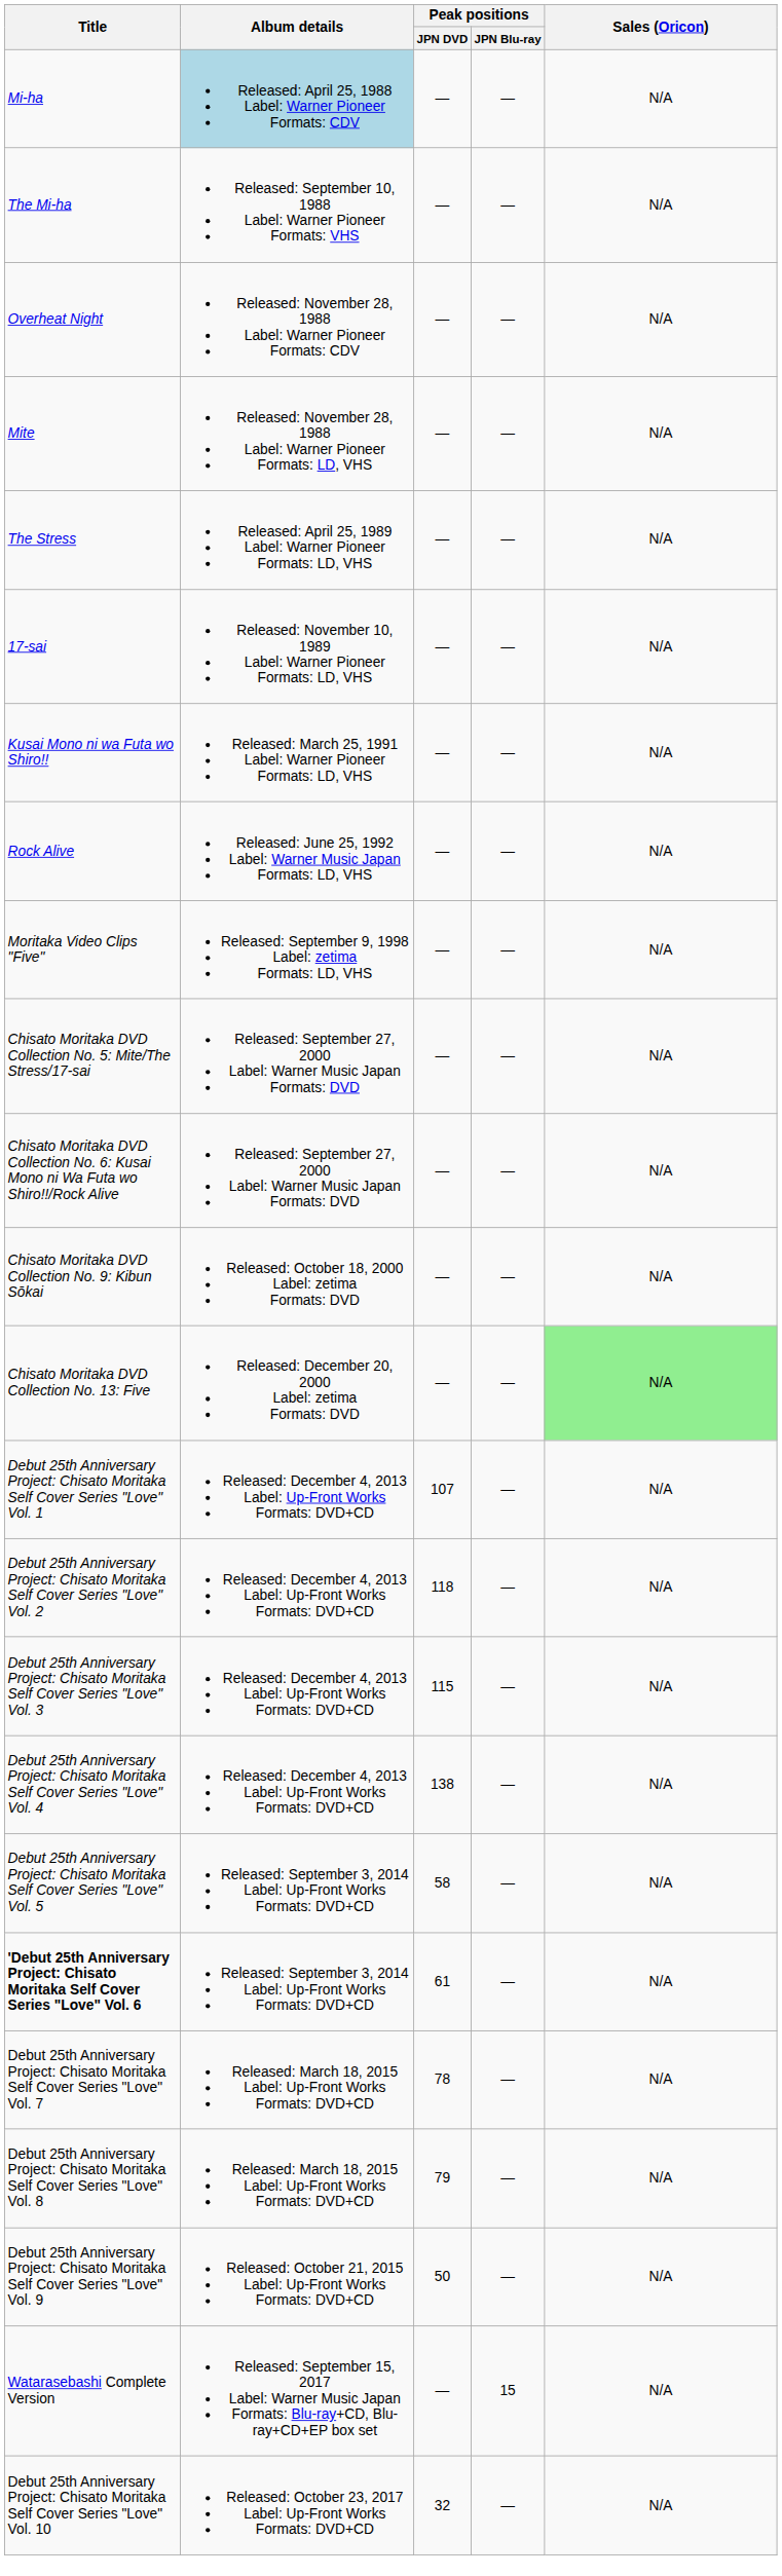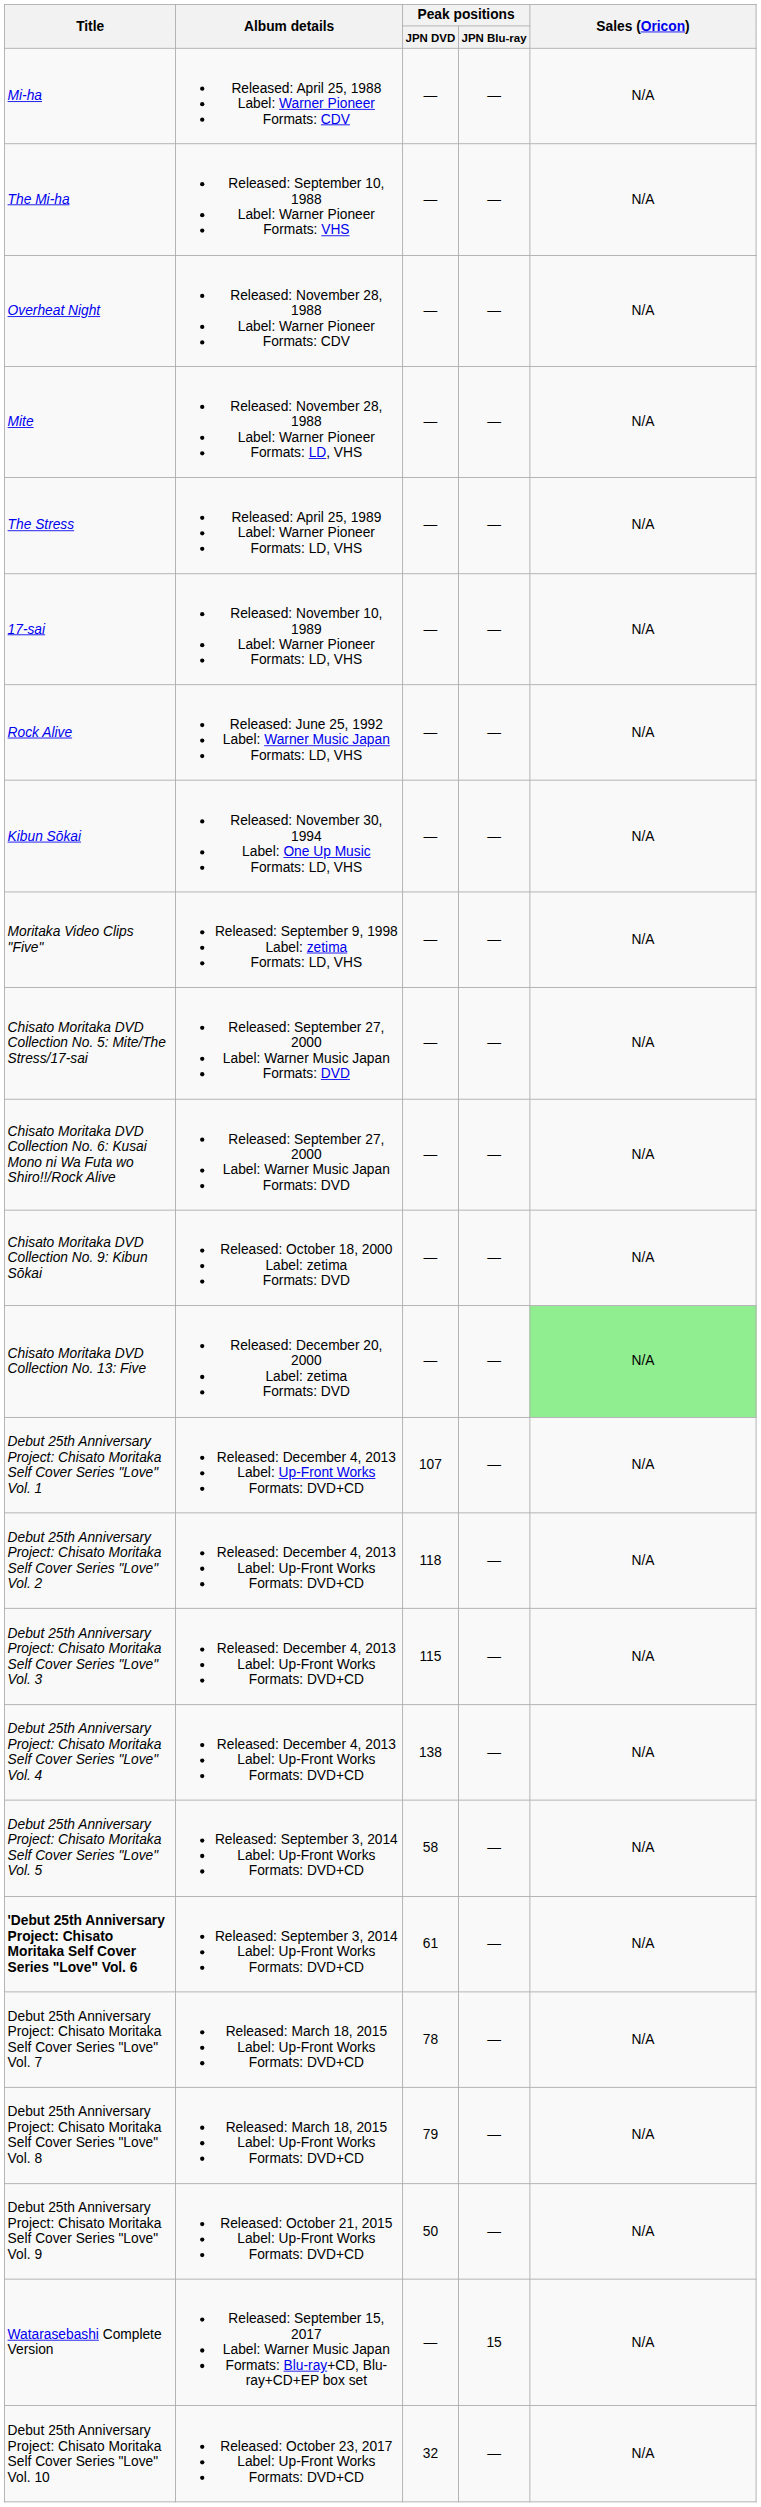Mi-ha | Album details: lightblue background -> no background
- row: Kusai Mono ni wa Futa wo Shiro!! | Released: March 25, 1991 Label: Warner Pioneer Formats: LD, VHS | — | — | N/A
+ row: Kibun Sōkai | Released: November 30, 1994 Label: One Up Music Formats: LD, VHS | — | — | N/A
